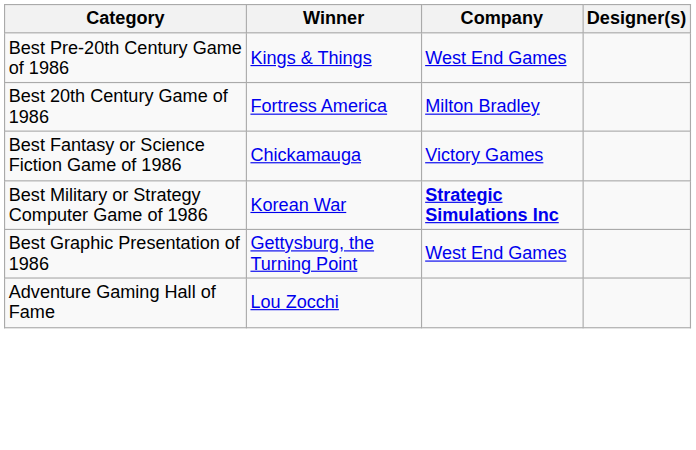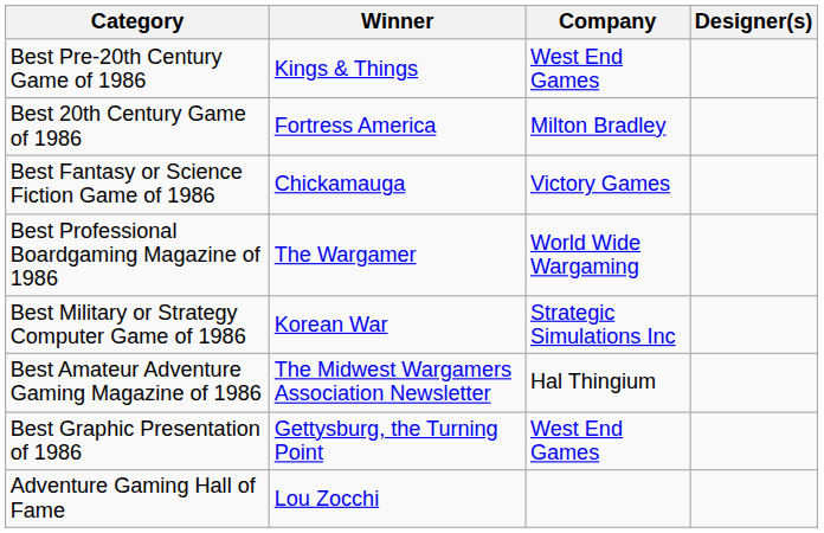+ row: Best Professional Boardgaming Magazine of 1986 | The Wargamer | World Wide Wargaming
Best Military or Strategy Computer Game of 1986 | Company: bold -> normal
+ row: Best Amateur Adventure Gaming Magazine of 1986 | The Midwest Wargamers Association Newsletter | Hal Thingium
